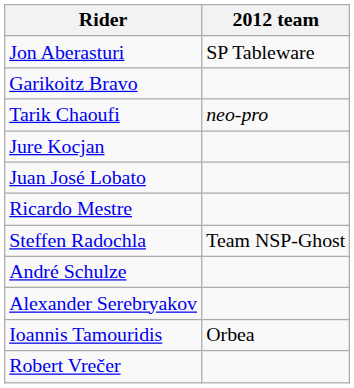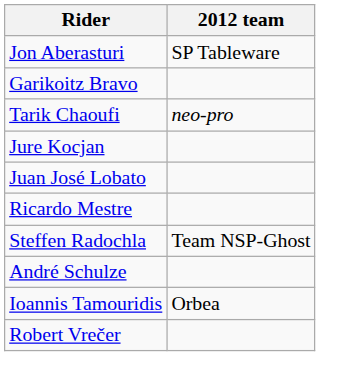- row: Alexander Serebryakov
